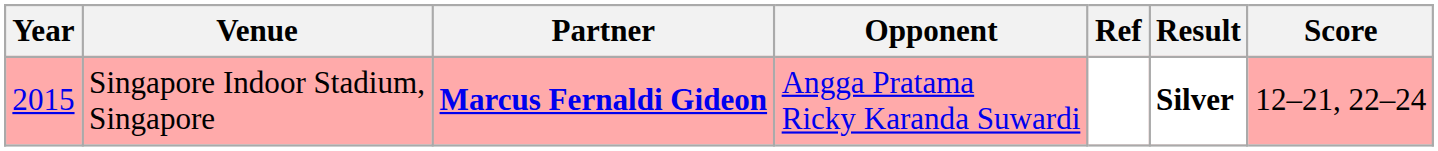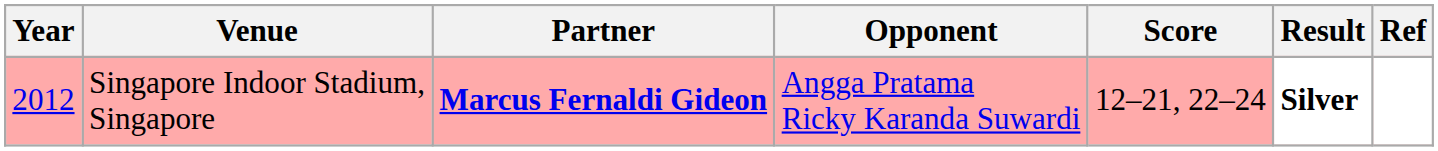columns swapped: Score <-> Ref
Singapore Indoor Stadium, Singapore | Year: 2015 -> 2012
